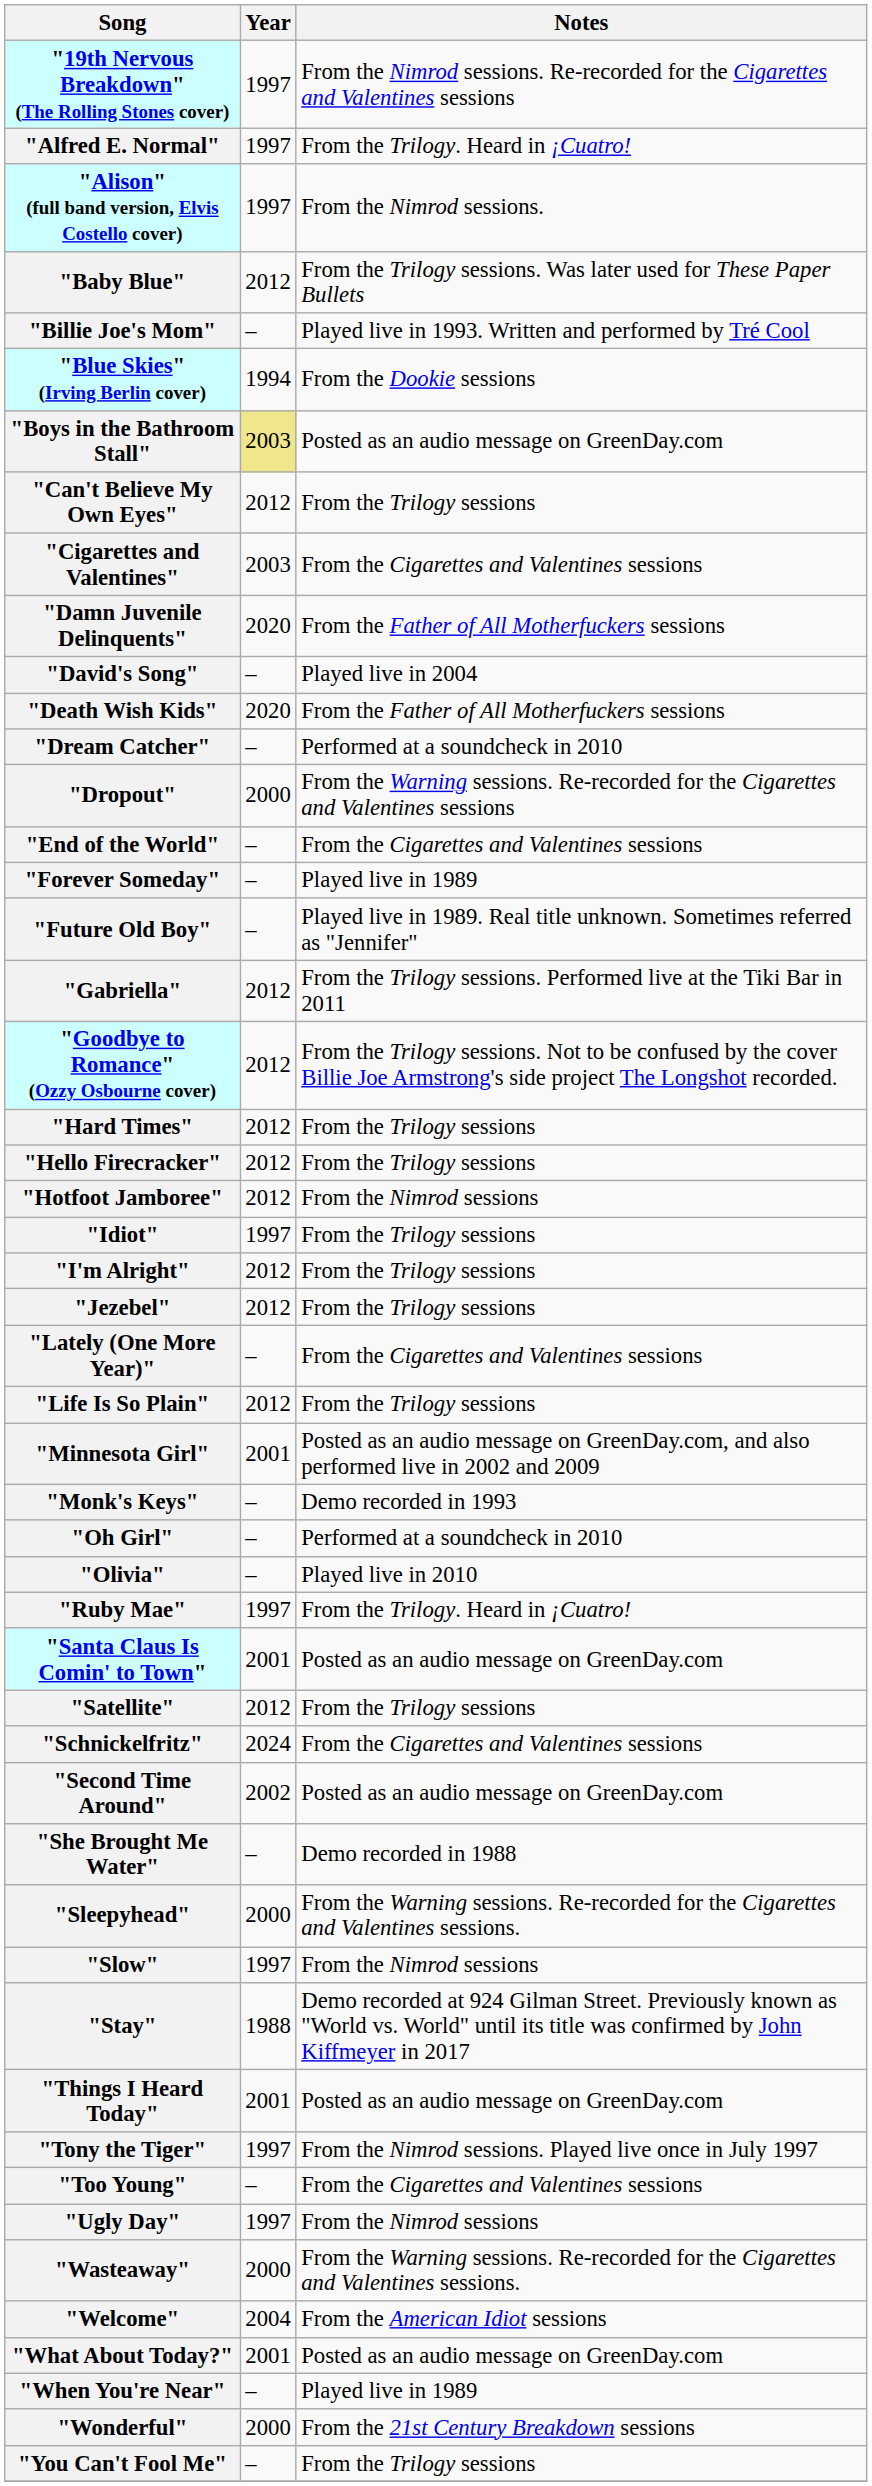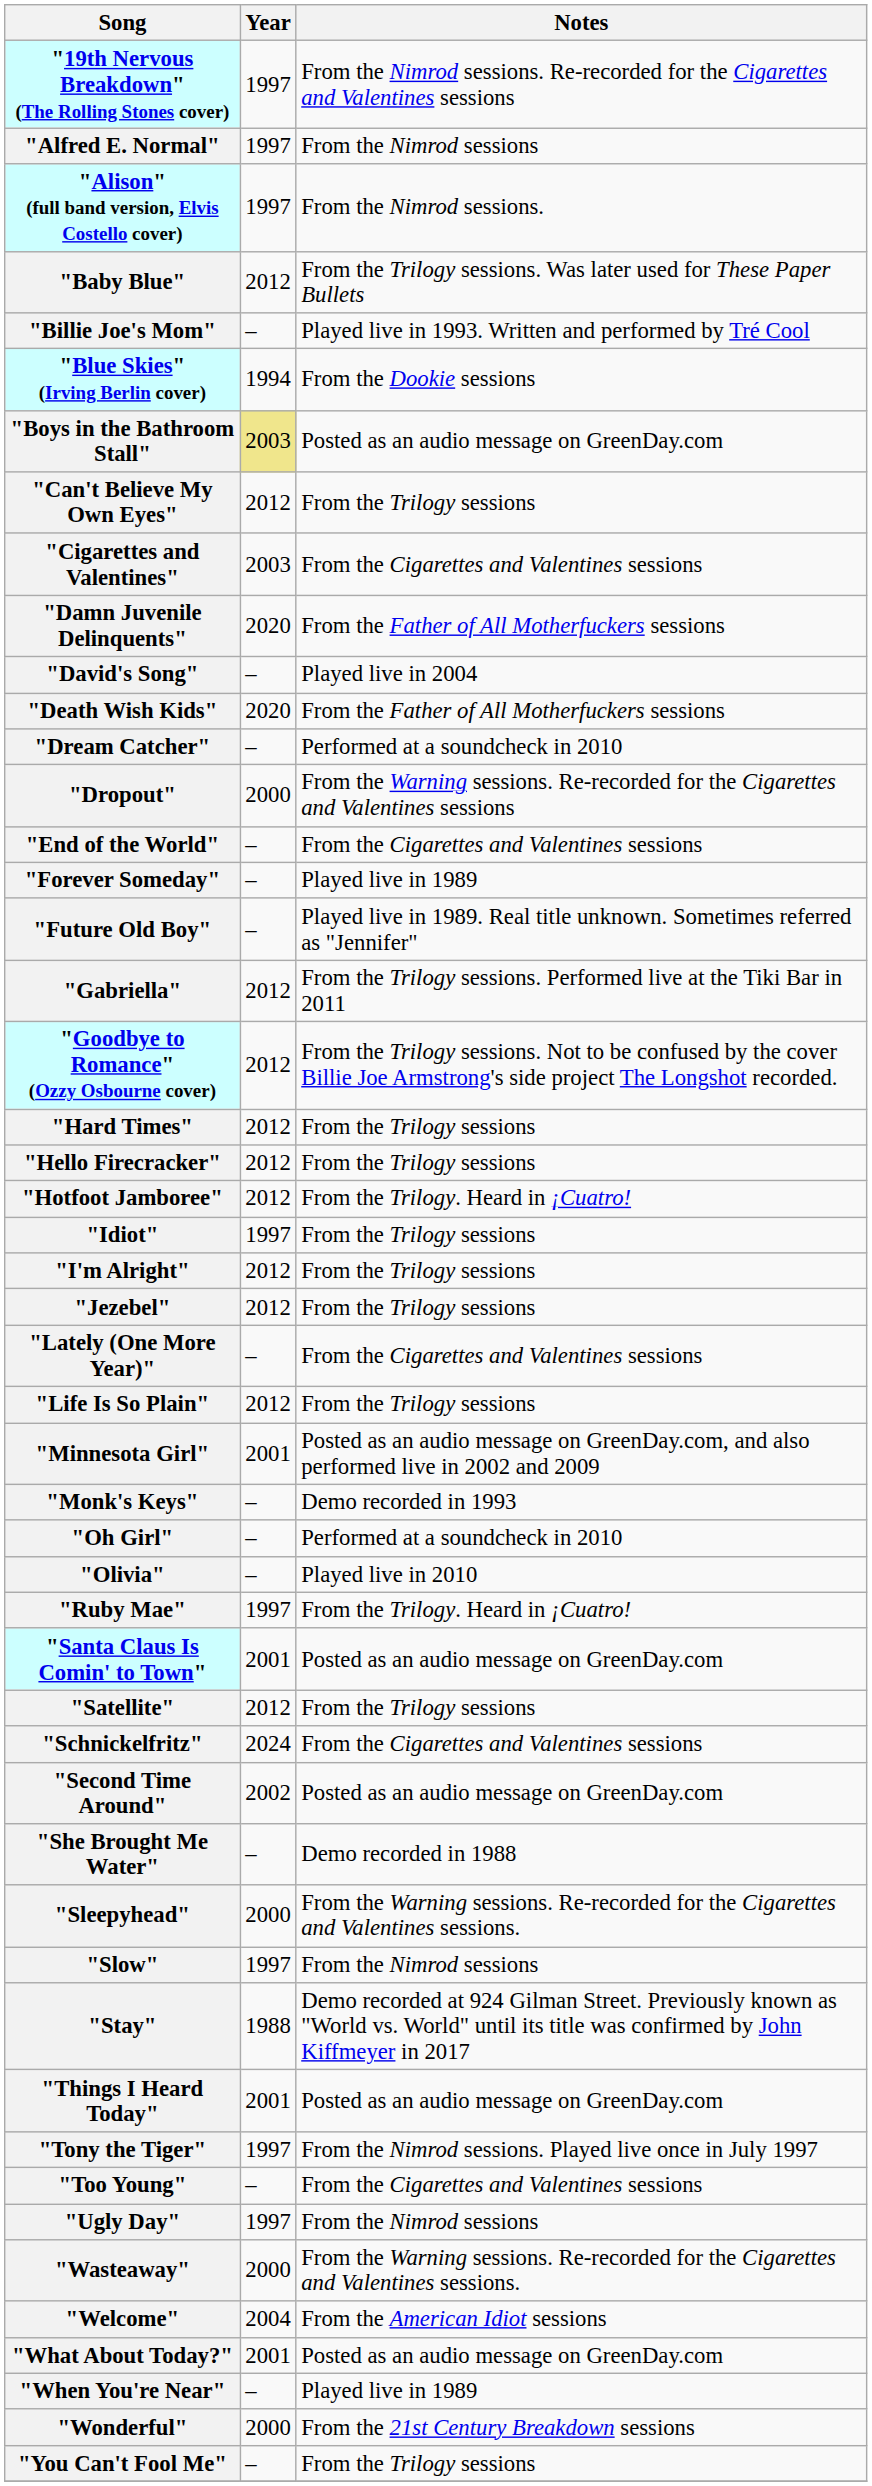"Alfred E. Normal" | Notes: From the Trilogy. Heard in ¡Cuatro! -> From the Nimrod sessions
"Hotfoot Jamboree" | Notes: From the Nimrod sessions -> From the Trilogy. Heard in ¡Cuatro!
